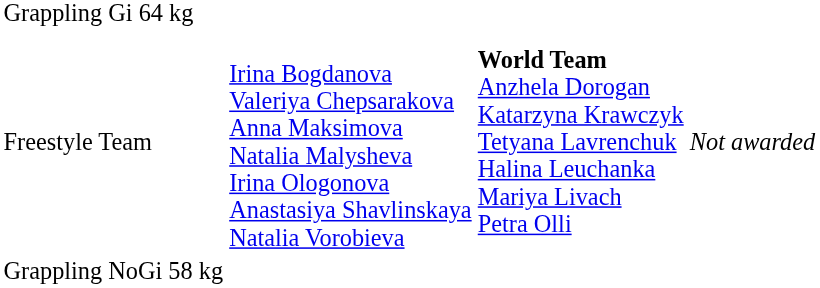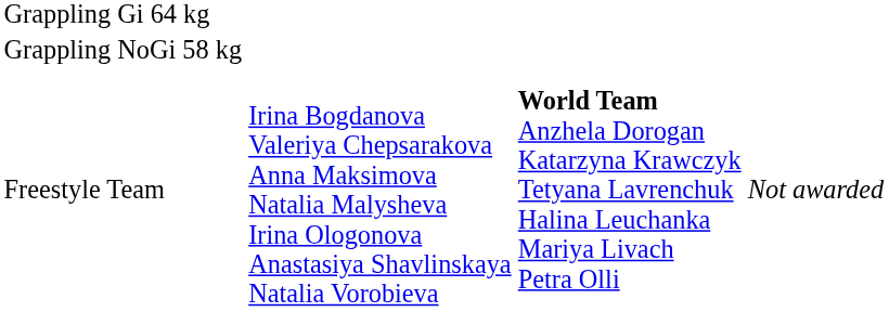rows swapped: Grappling NoGi 58 kg <-> Freestyle Team
